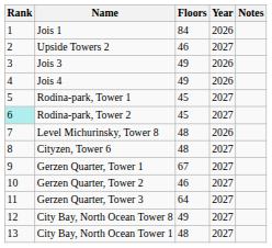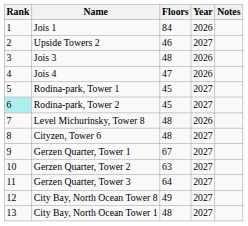Jois 3 | Floors: 49 -> 48
Jois 4 | Floors: 49 -> 47
Gerzen Quarter, Tower 2 | Floors: 46 -> 63
